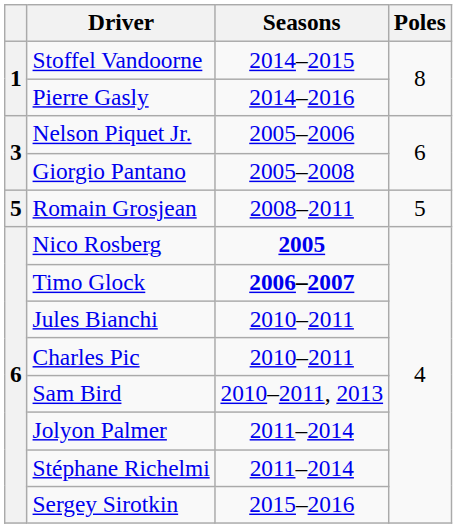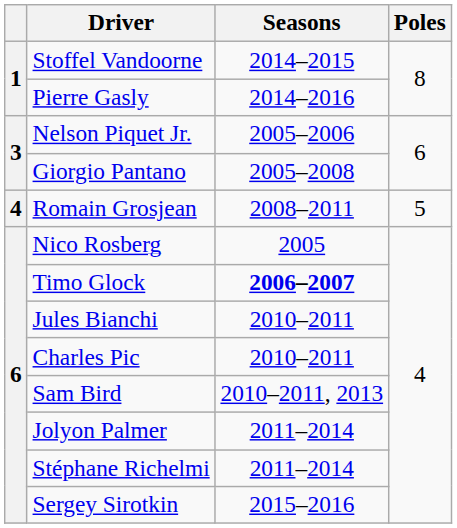Romain Grosjean | column 1: 5 -> 4
Nico Rosberg | Seasons: bold -> normal
